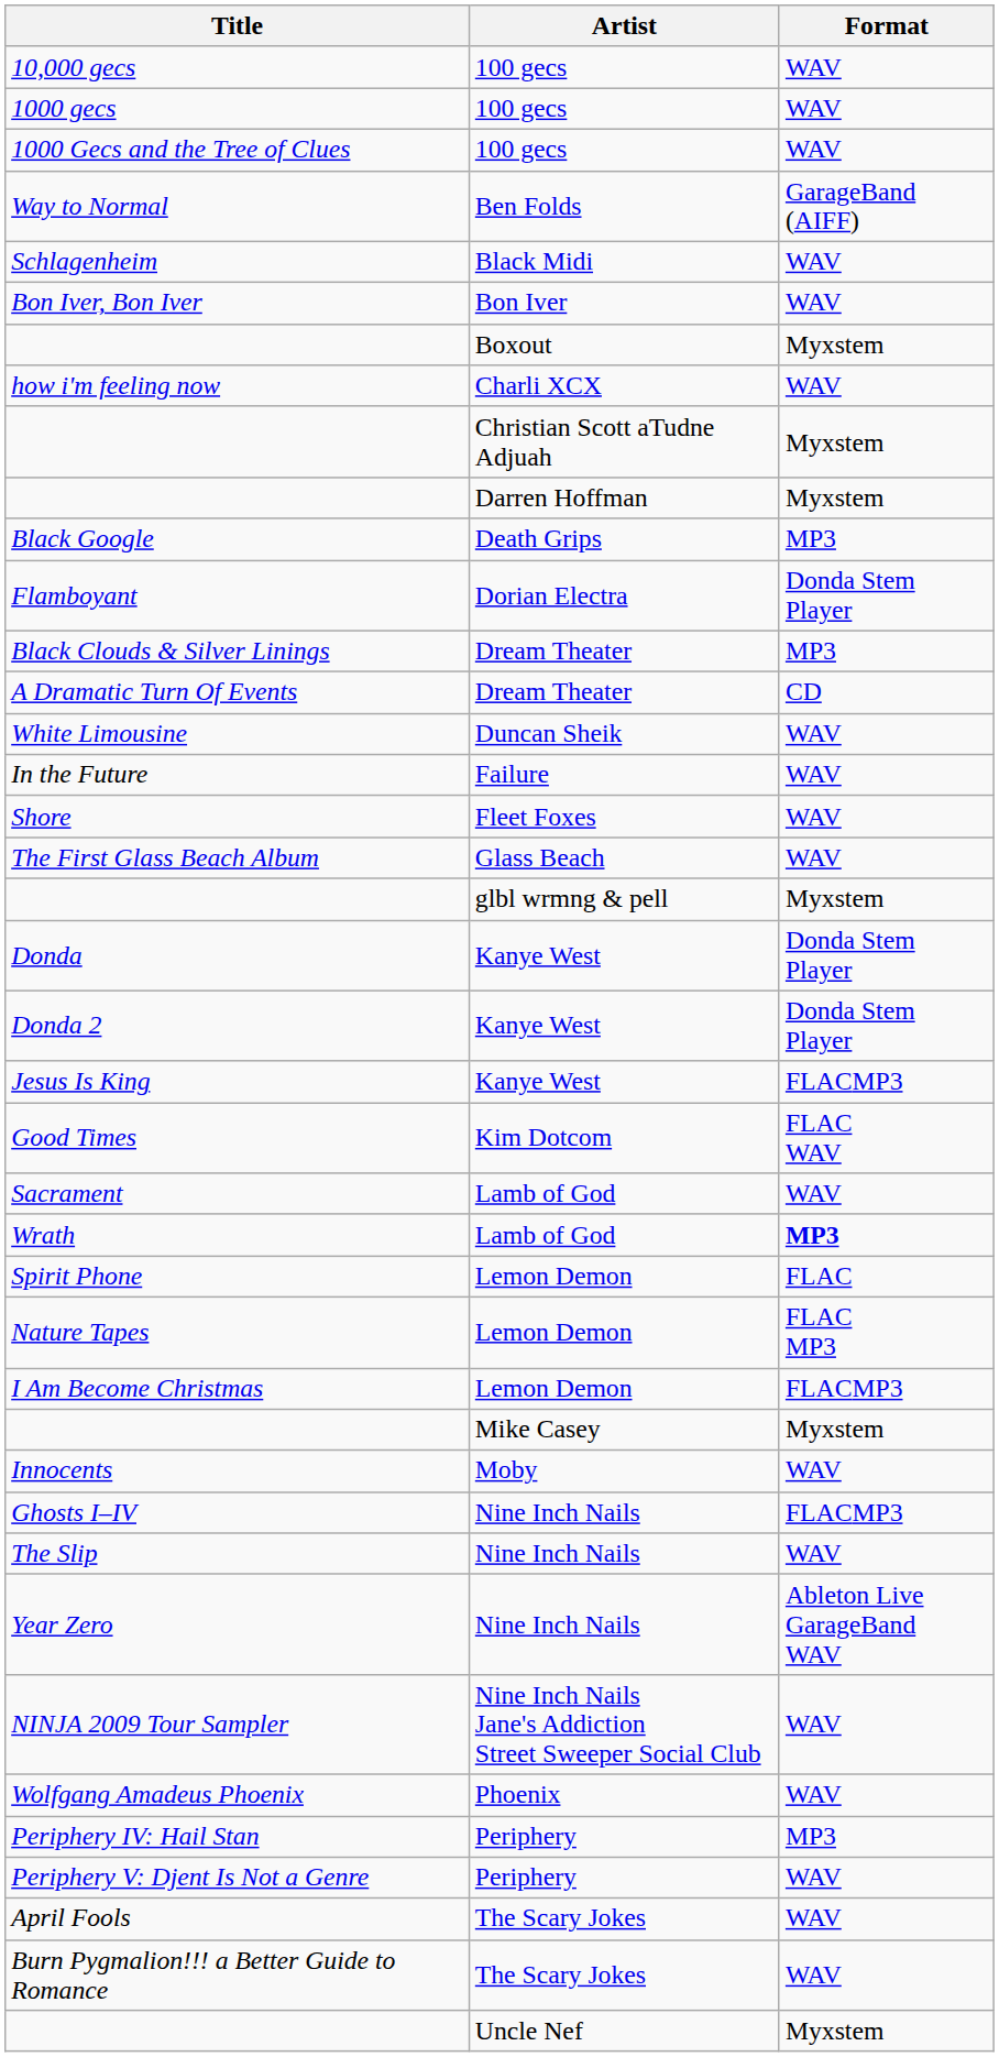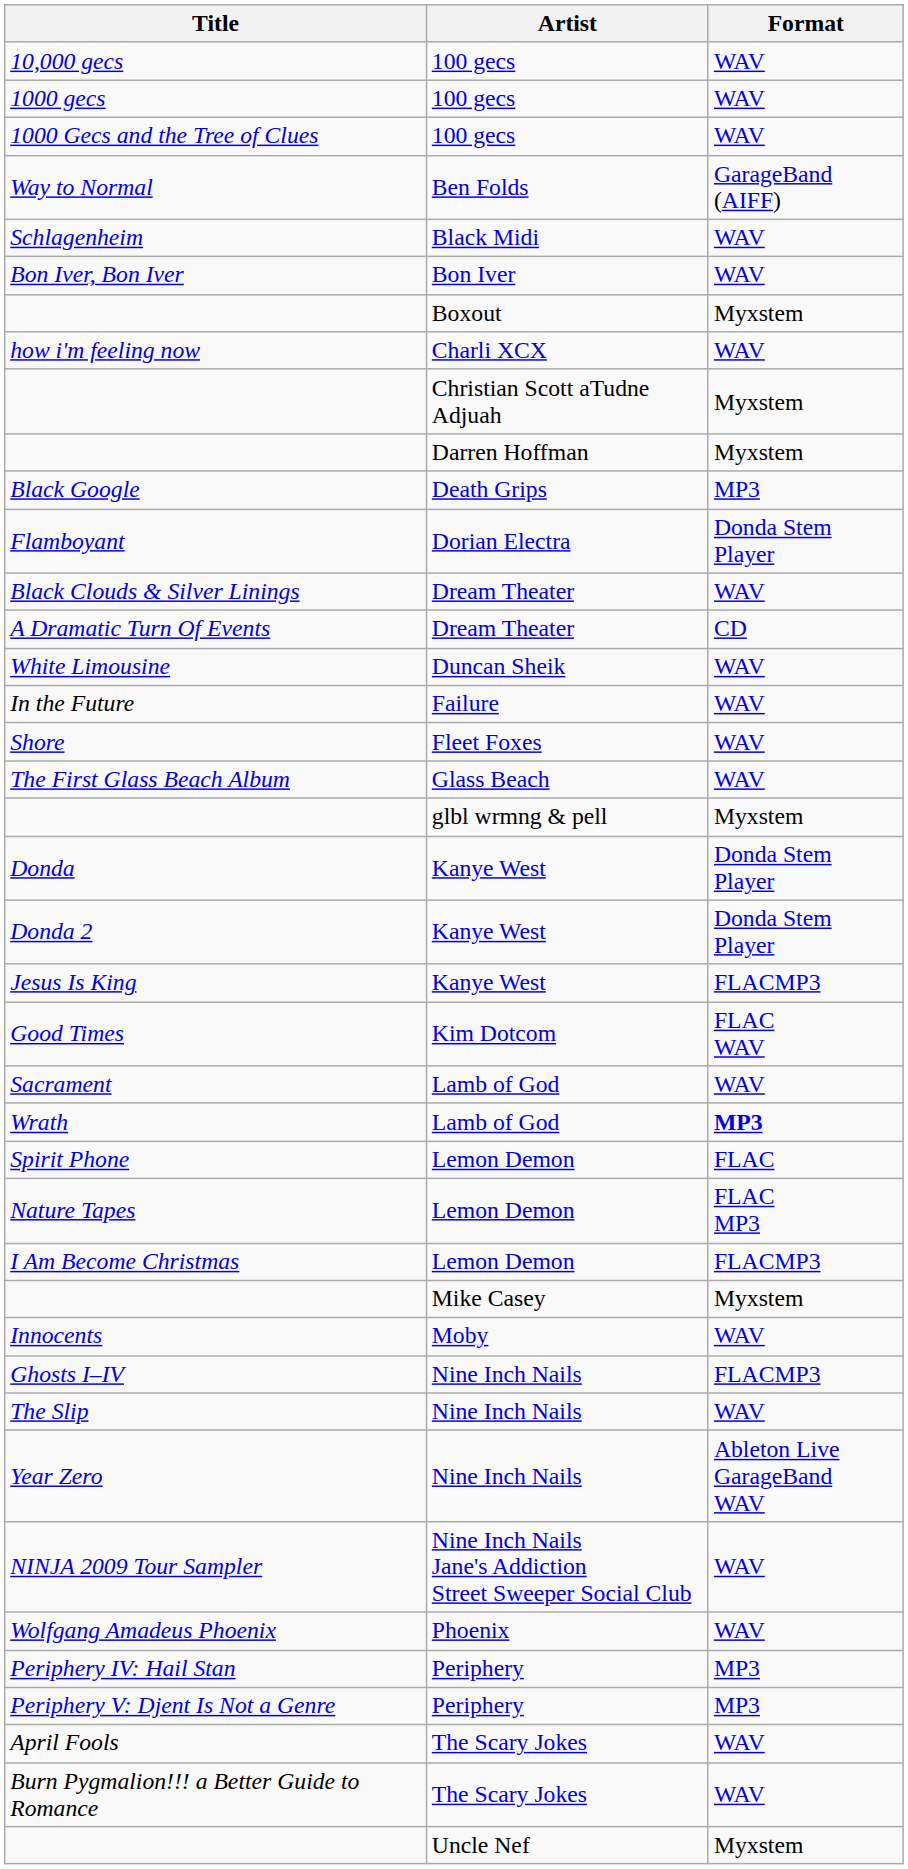Black Clouds & Silver Linings | Format: MP3 -> WAV
Periphery V: Djent Is Not a Genre | Format: WAV -> MP3
